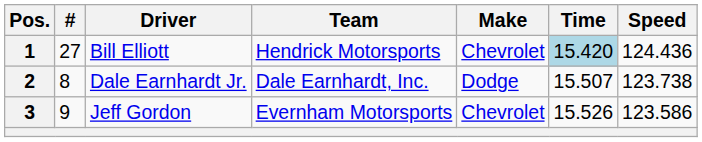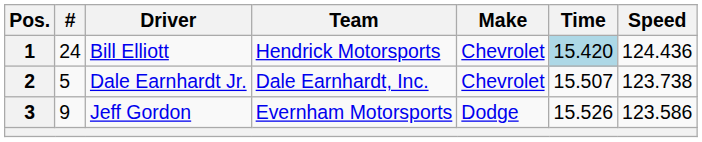1 | #: 27 -> 24
2 | #: 8 -> 5
2 | Make: Dodge -> Chevrolet
3 | Make: Chevrolet -> Dodge
